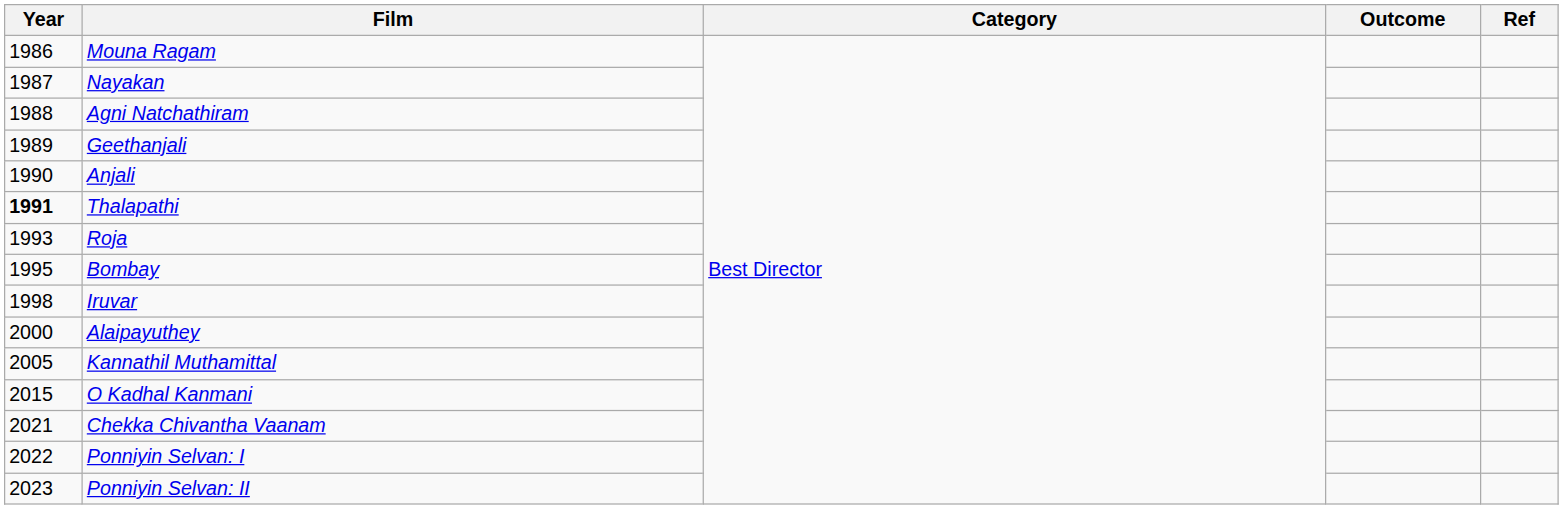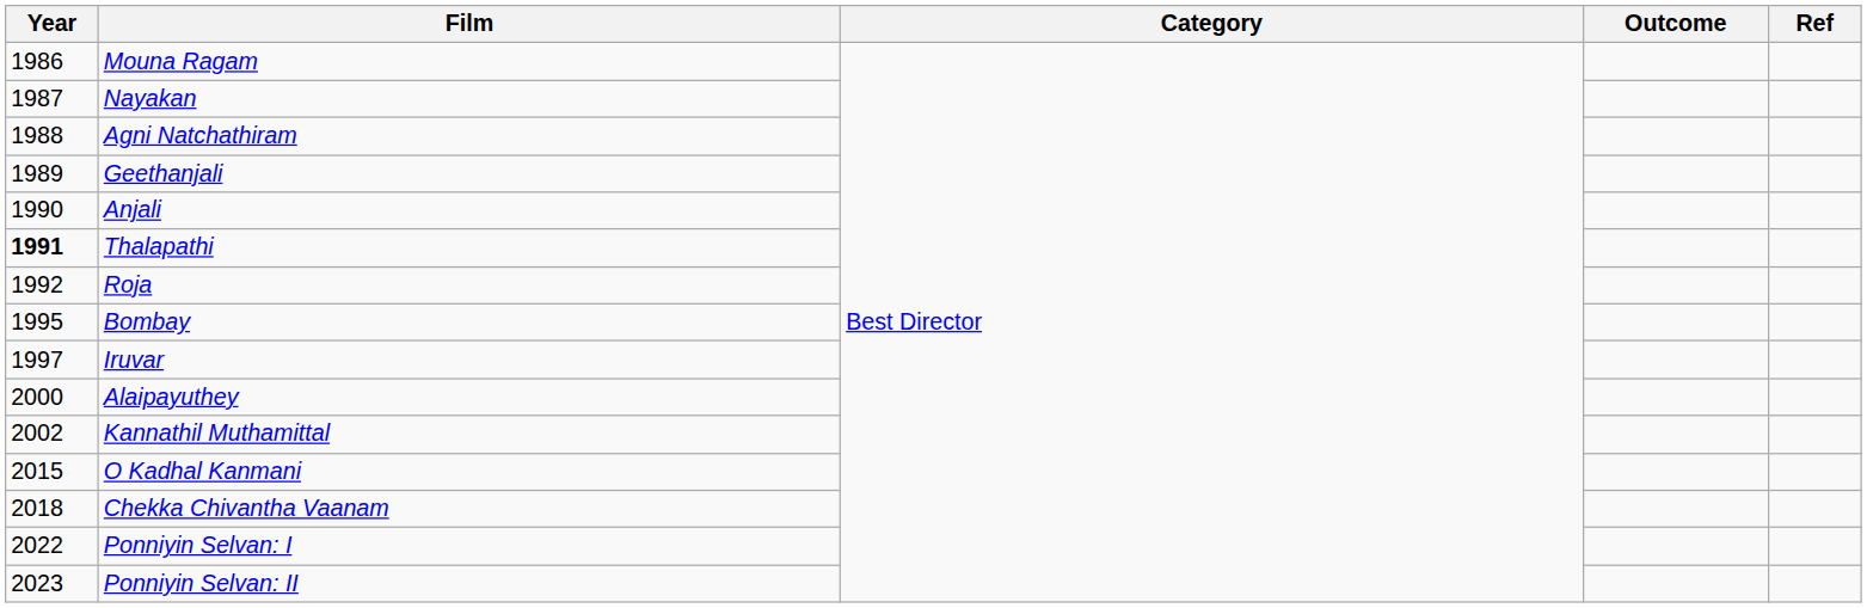Roja | Year: 1993 -> 1992
Iruvar | Year: 1998 -> 1997
Kannathil Muthamittal | Year: 2005 -> 2002
Chekka Chivantha Vaanam | Year: 2021 -> 2018
